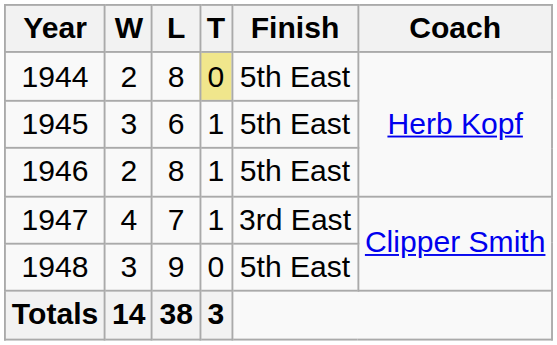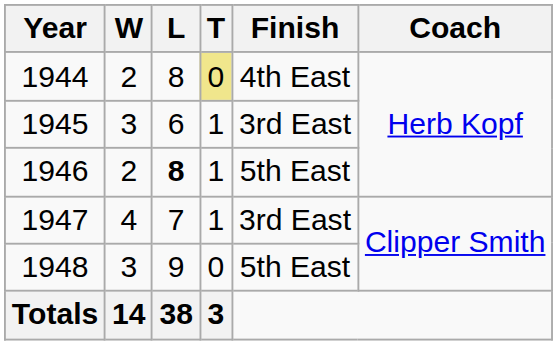1944 | Finish: 5th East -> 4th East
1945 | Finish: 5th East -> 3rd East
1946 | L: normal -> bold
